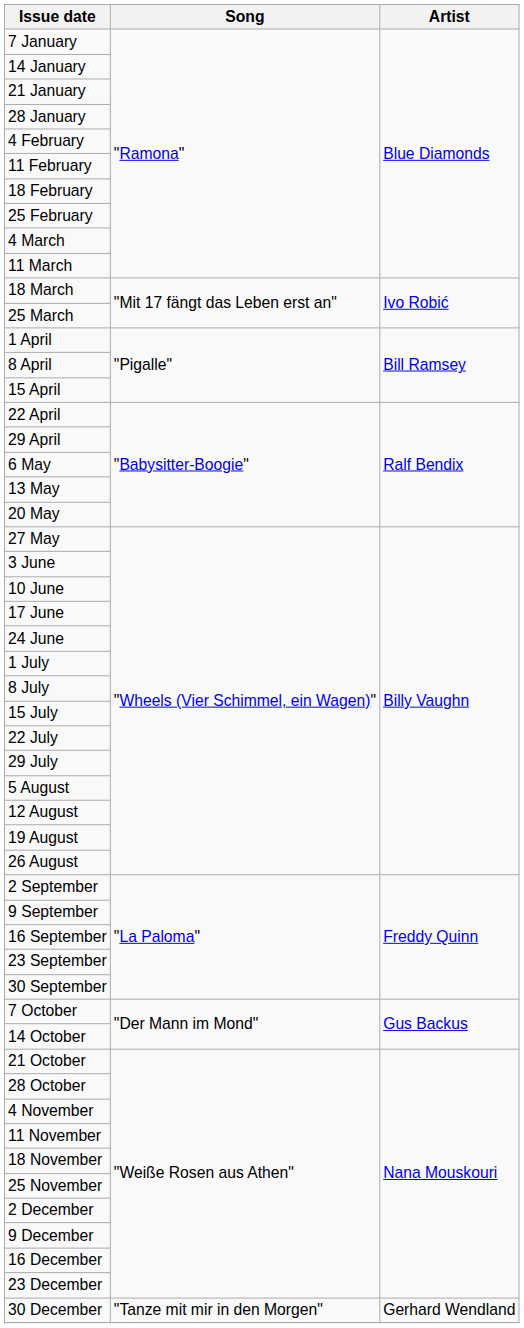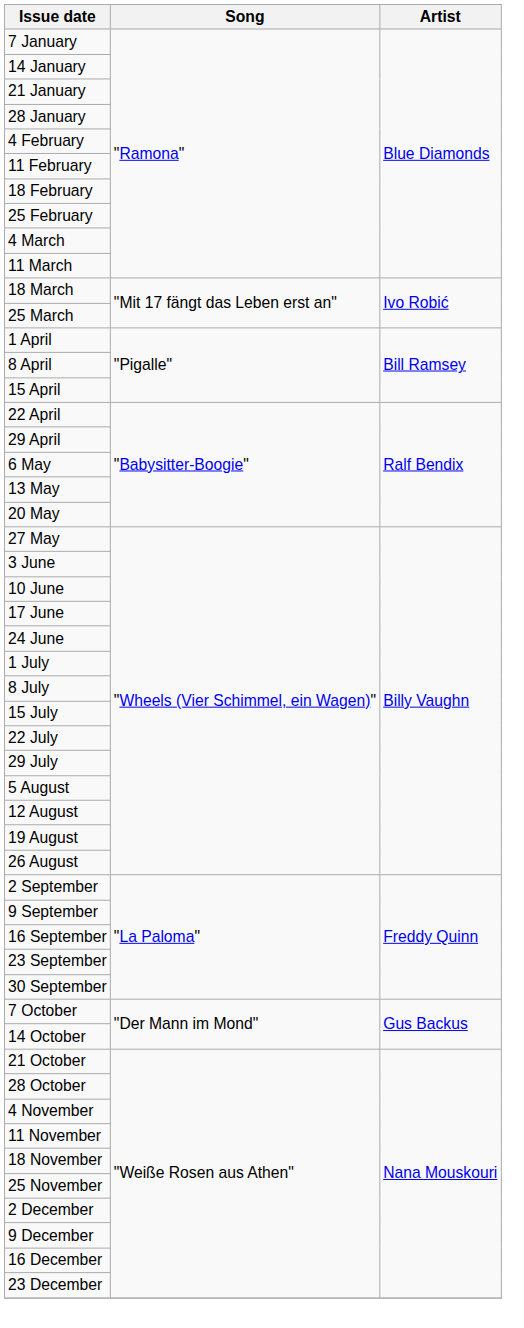- row: 30 December | "Tanze mit mir in den Morgen" | Gerhard Wendland
